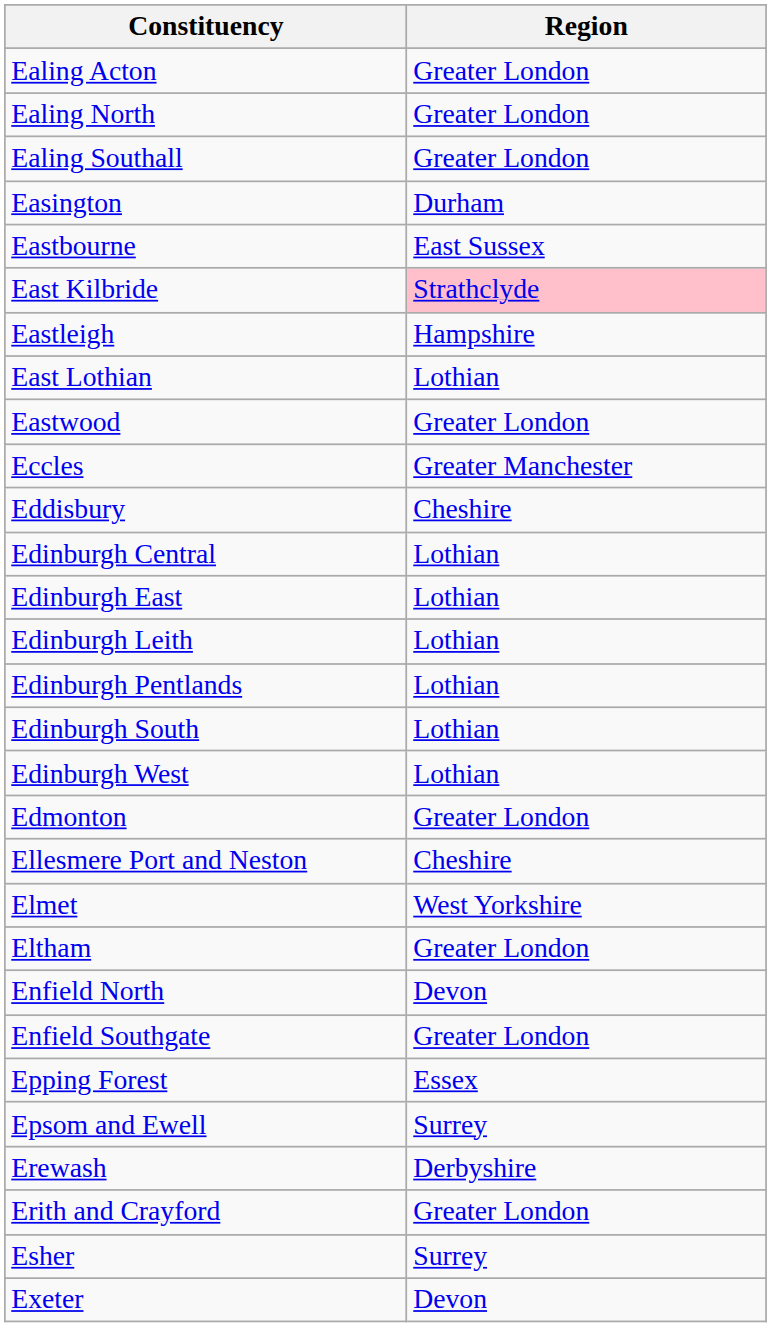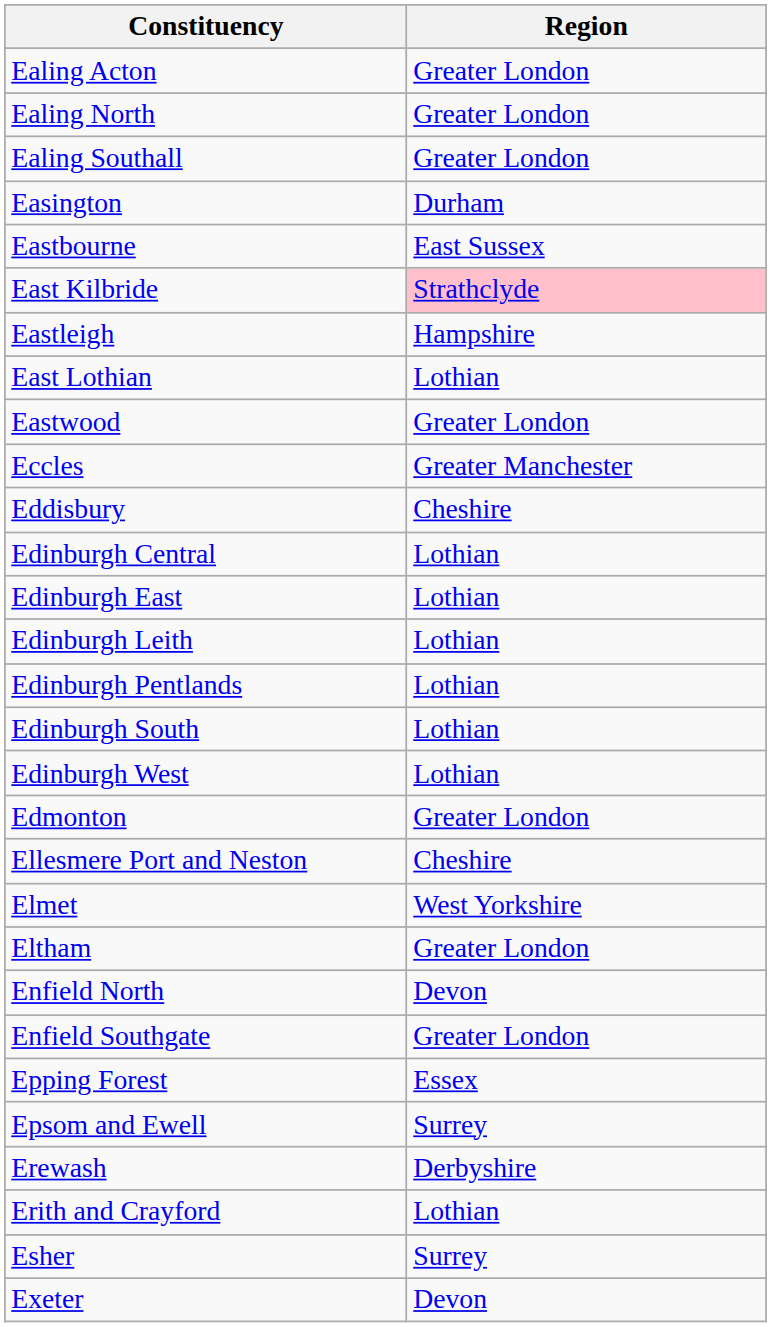Erith and Crayford | Region: Greater London -> Lothian
